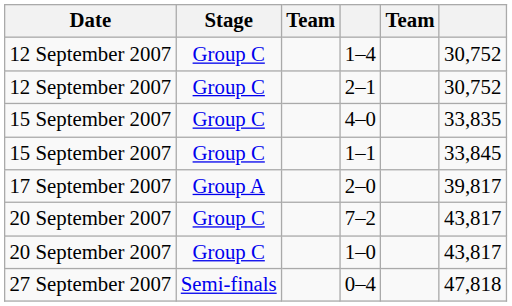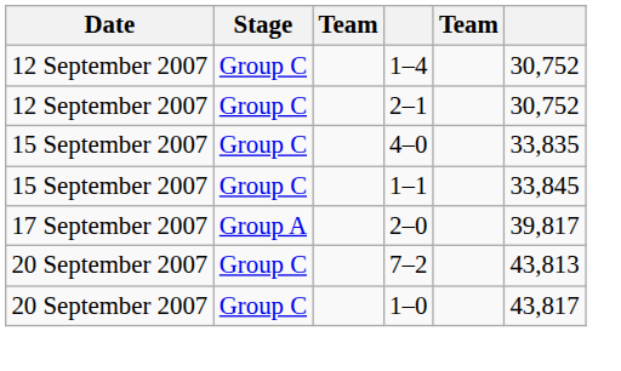7–2 | column 6: 43,817 -> 43,813
- row: 27 September 2007 | Semi-finals | 0–4 | 47,818
